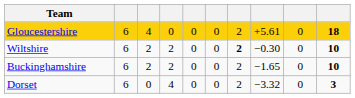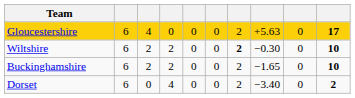Gloucestershire | column 8: +5.61 -> +5.63
Gloucestershire | column 10: 18 -> 17
Dorset | column 8: −3.32 -> −3.40
Dorset | column 10: 3 -> 2
